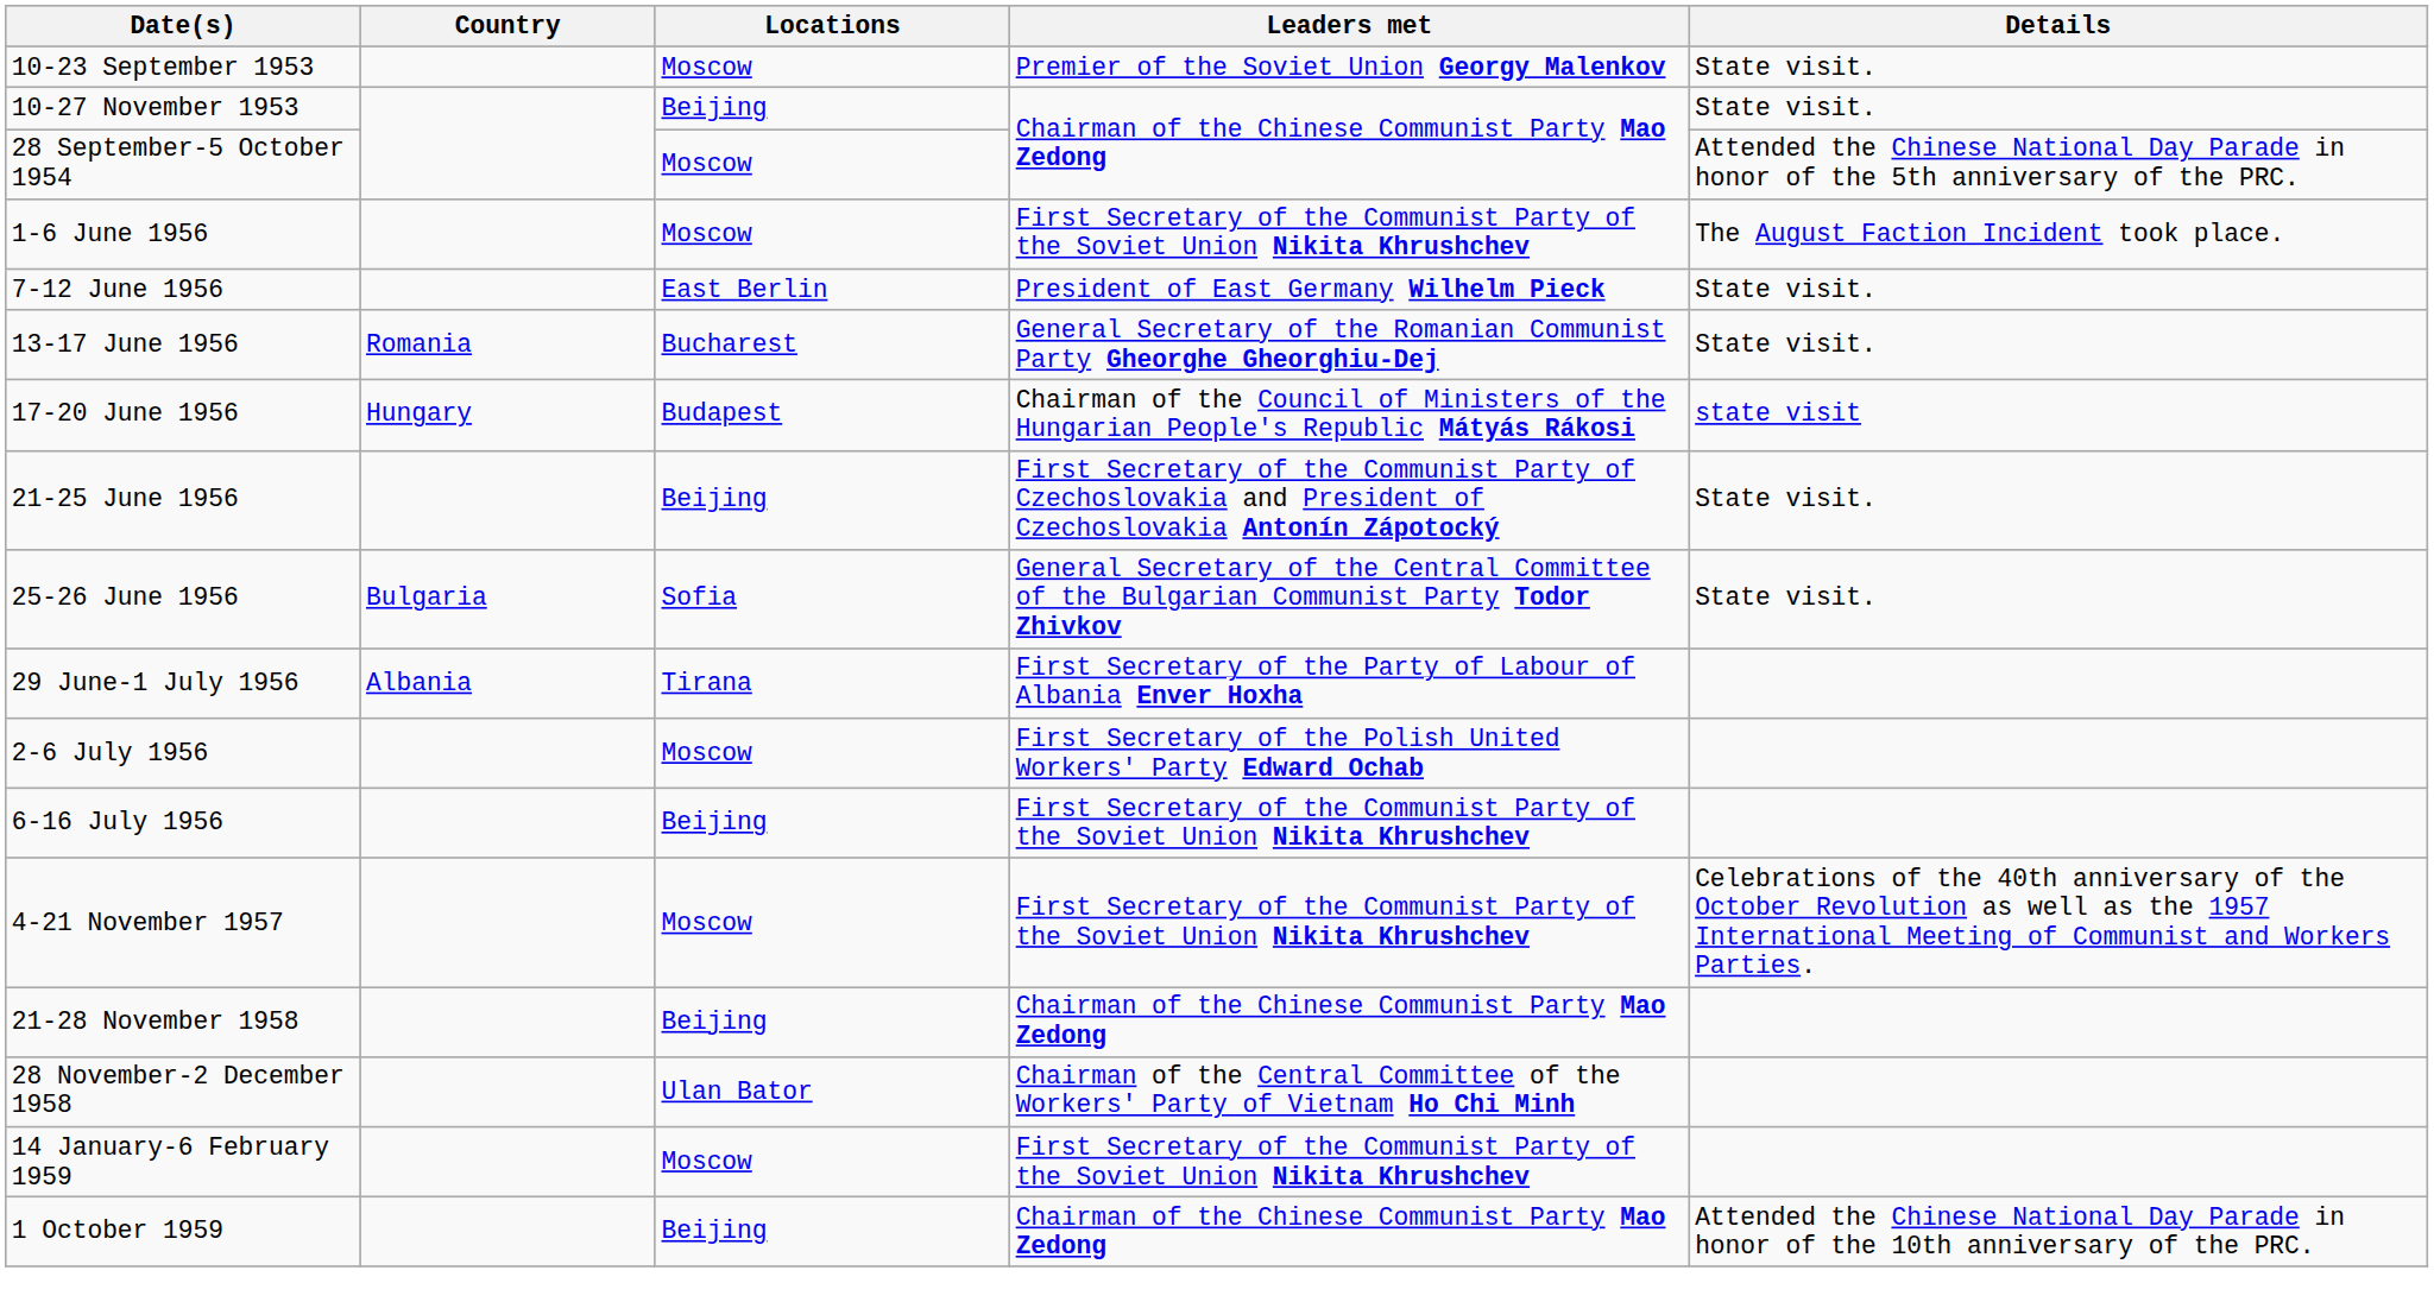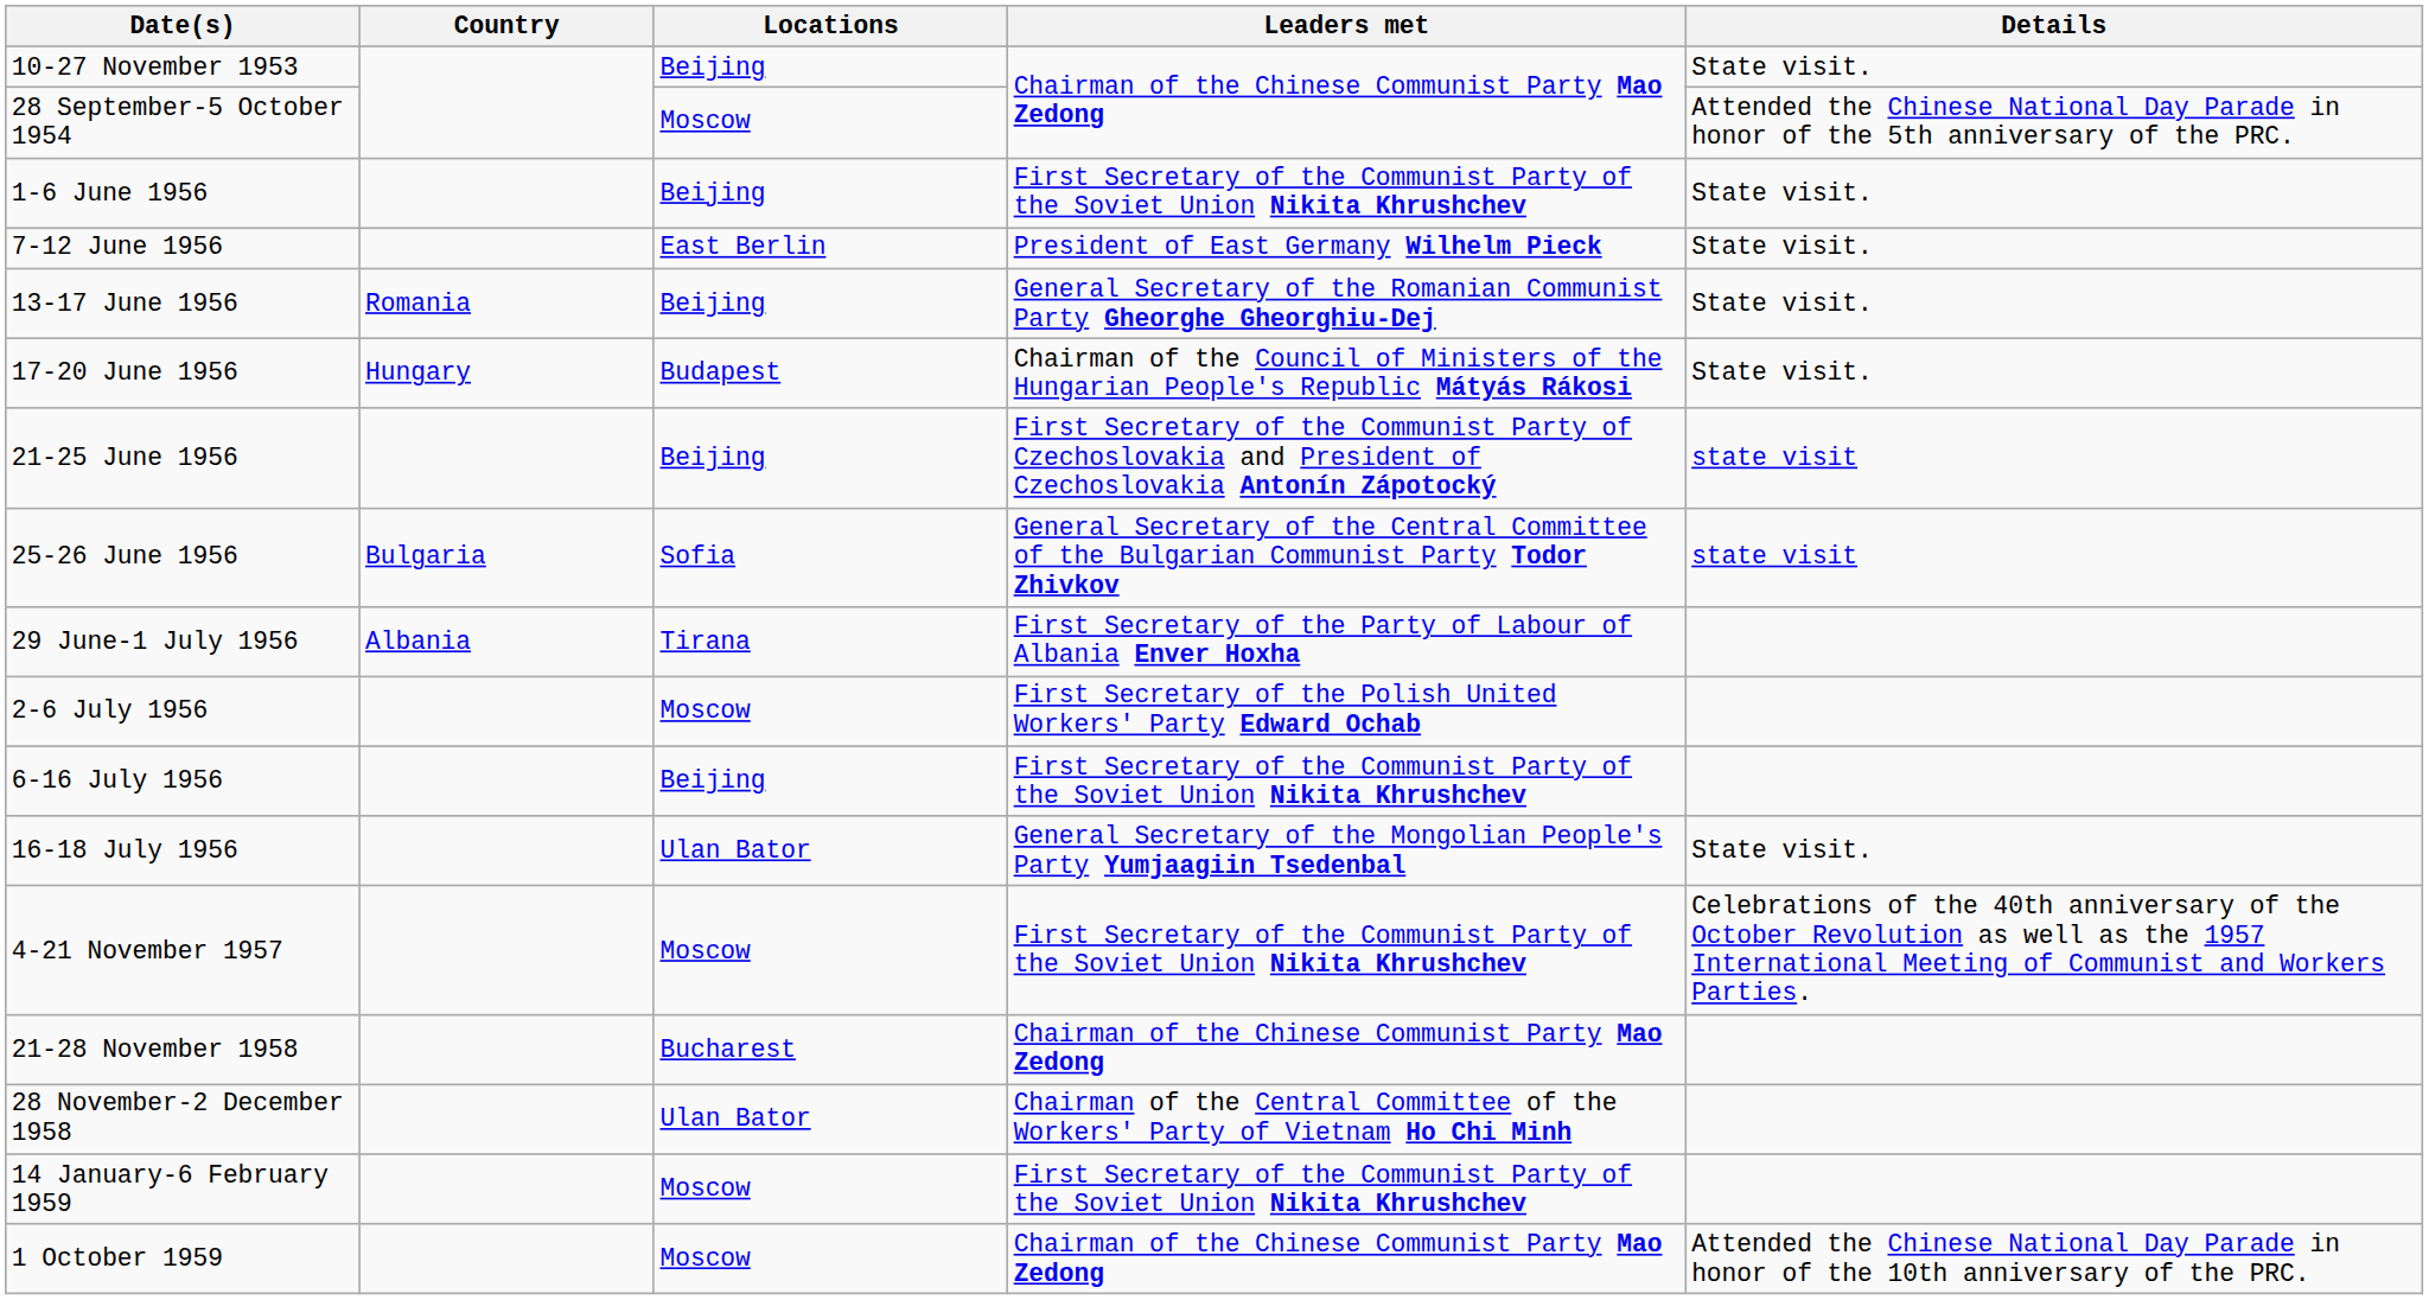- row: 10-23 September 1953 | Moscow | Premier of the Soviet Union Georgy Malenkov | State visit.
1-6 June 1956 | Locations: Moscow -> Beijing
1-6 June 1956 | Details: The August Faction Incident took place. -> State visit.
13-17 June 1956 | Locations: Bucharest -> Beijing
17-20 June 1956 | Details: state visit -> State visit.
21-25 June 1956 | Details: State visit. -> state visit
25-26 June 1956 | Details: State visit. -> state visit
+ row: 16-18 July 1956 | Ulan Bator | General Secretary of the Mongolian People's Party Yumjaagiin Tsedenbal | State visit.
21-28 November 1958 | Locations: Beijing -> Bucharest
1 October 1959 | Locations: Beijing -> Moscow
